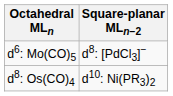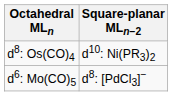rows swapped: d6: Mo(CO)5 <-> d8: Os(CO)4
